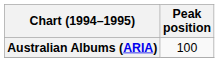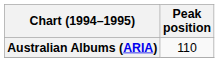Australian Albums (ARIA) | Peak position: 100 -> 110
